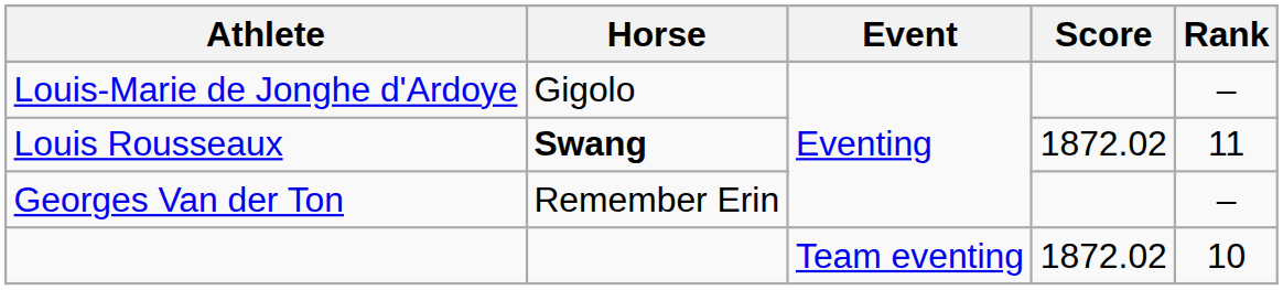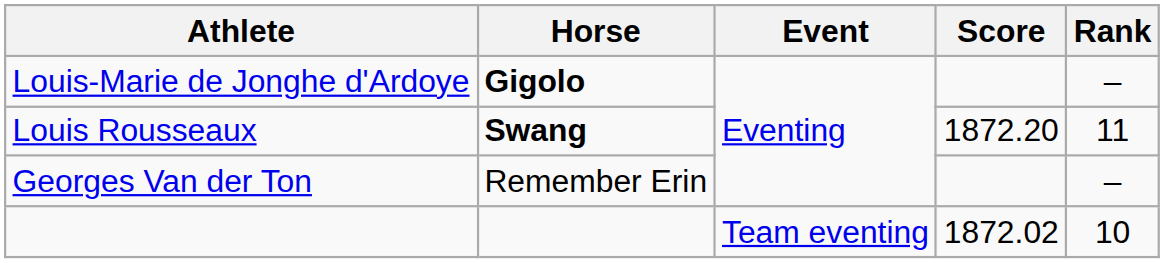Louis-Marie de Jonghe d'Ardoye | Horse: normal -> bold
Louis Rousseaux | Score: 1872.02 -> 1872.20
